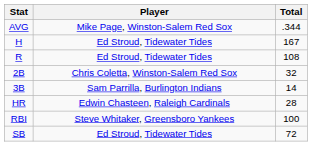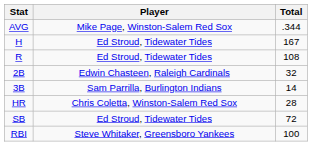2B | Player: Chris Coletta, Winston-Salem Red Sox -> Edwin Chasteen, Raleigh Cardinals
HR | Player: Edwin Chasteen, Raleigh Cardinals -> Chris Coletta, Winston-Salem Red Sox
rows swapped: RBI <-> SB
